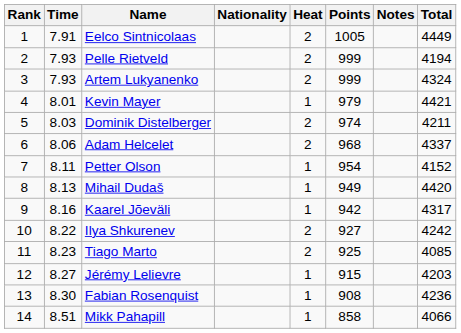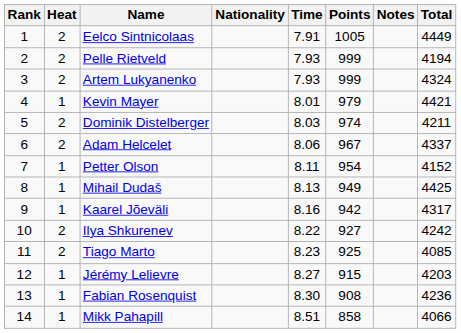columns swapped: Heat <-> Time
Adam Helcelet | Points: 968 -> 967
Mihail Dudaš | Total: 4420 -> 4425
